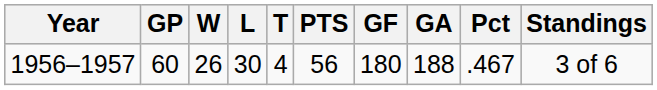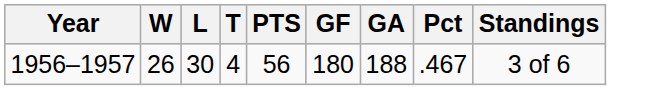- column: GP | 60
